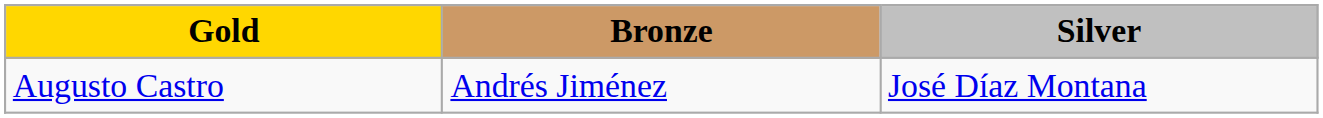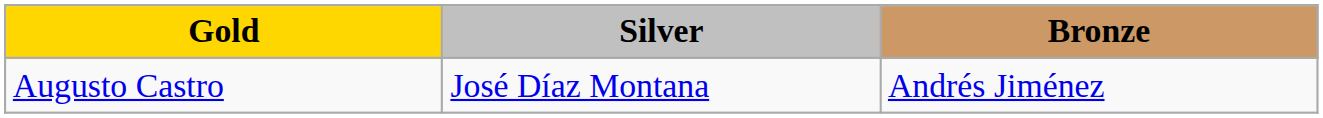columns swapped: Silver <-> Bronze
